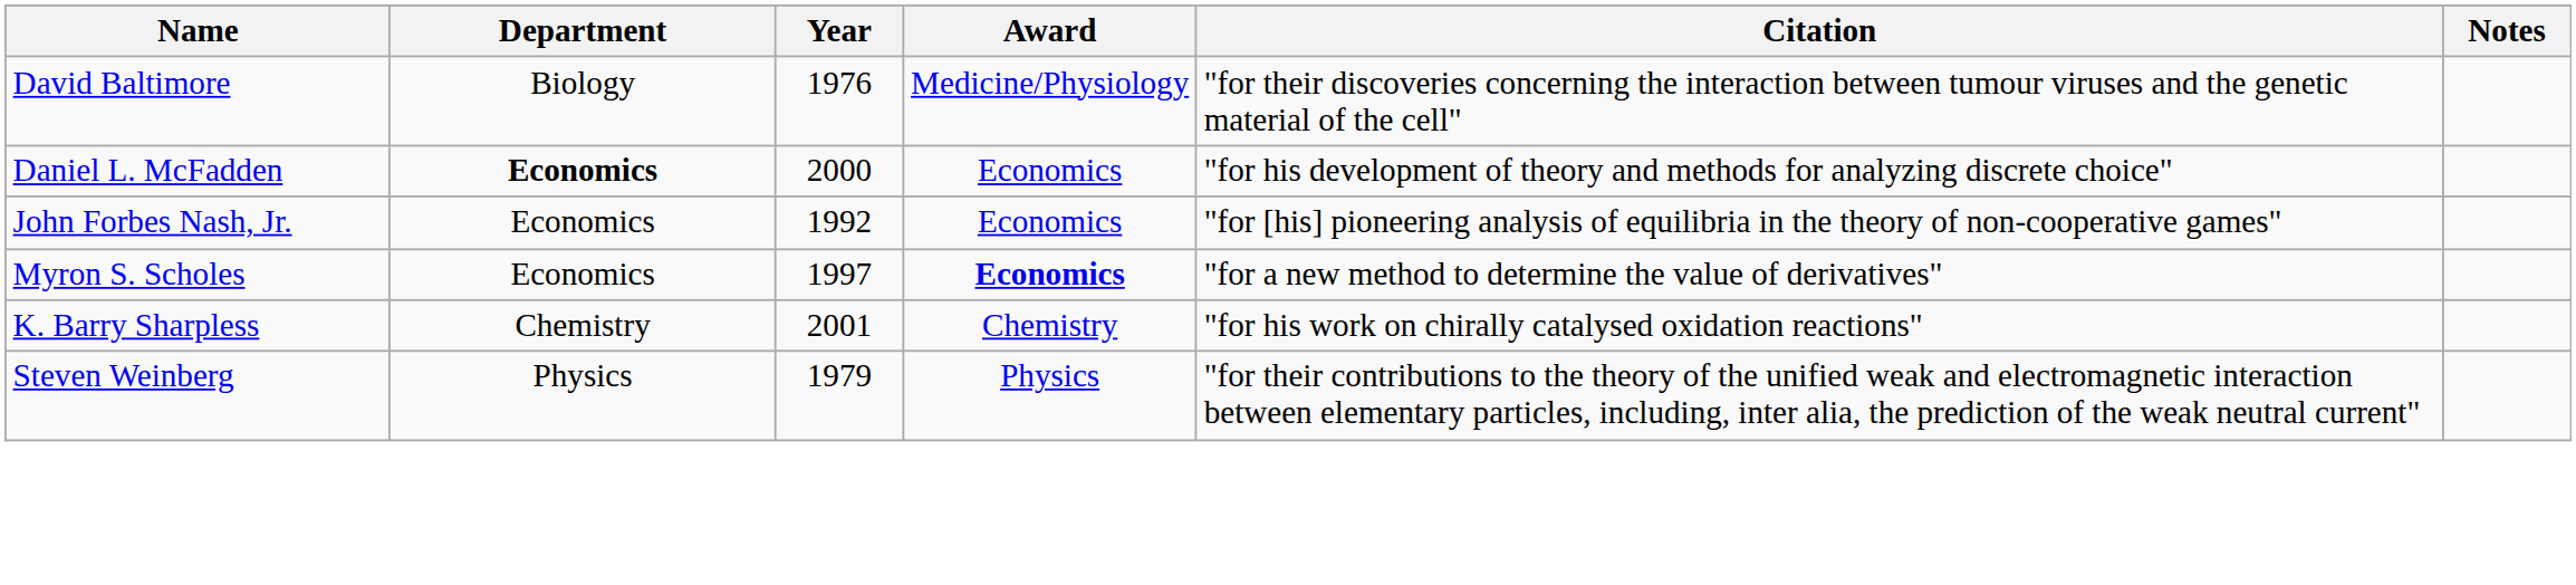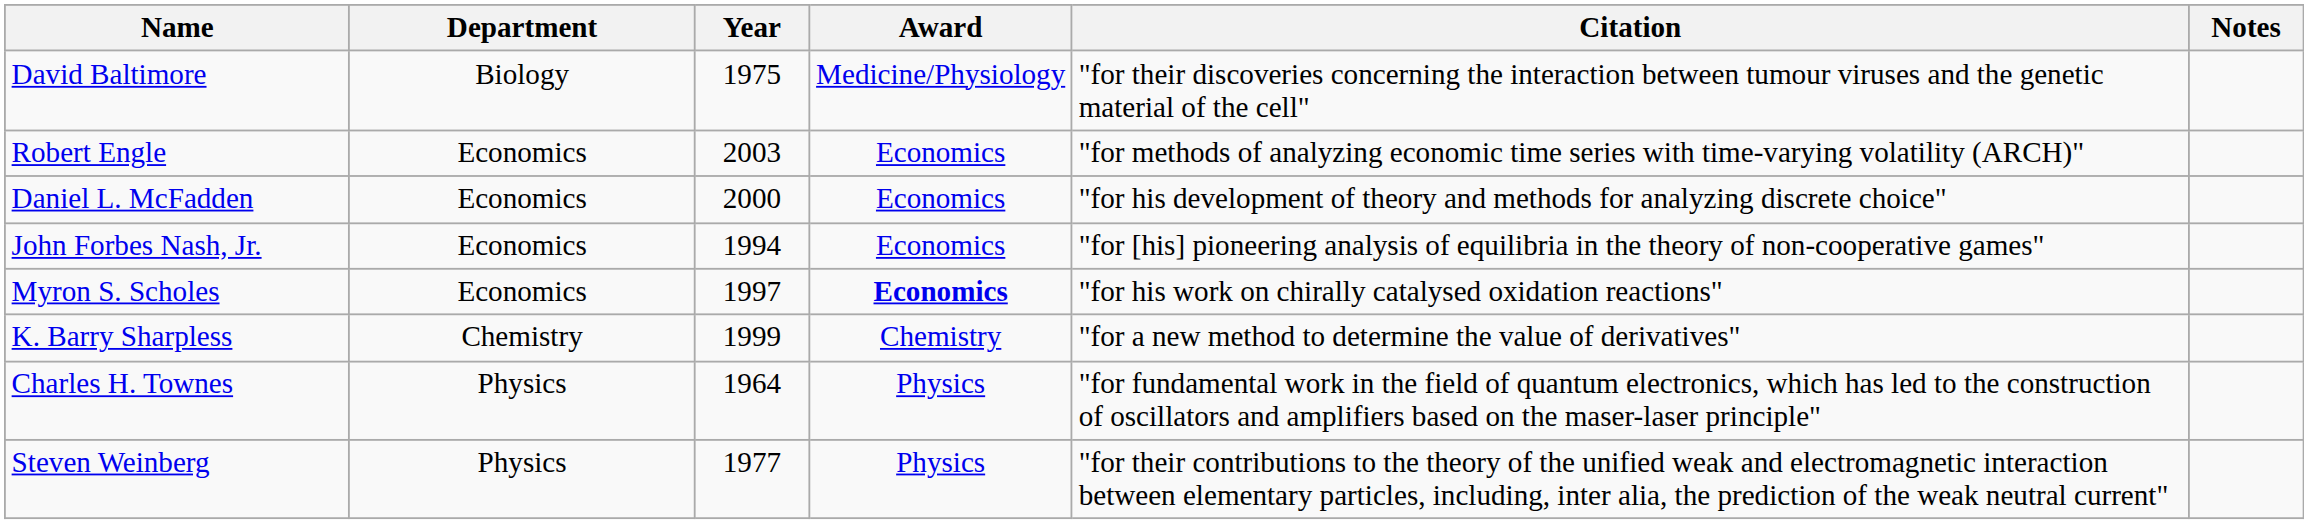David Baltimore | Year: 1976 -> 1975
+ row: Robert Engle | Economics | 2003 | Economics | "for methods of analyzing economic time series with time-varying volatility (ARCH)"
Daniel L. McFadden | Department: bold -> normal
John Forbes Nash, Jr. | Year: 1992 -> 1994
Myron S. Scholes | Citation: "for a new method to determine the value of derivatives" -> "for his work on chirally catalysed oxidation reactions"
K. Barry Sharpless | Year: 2001 -> 1999
K. Barry Sharpless | Citation: "for his work on chirally catalysed oxidation reactions" -> "for a new method to determine the value of derivatives"
+ row: Charles H. Townes | Physics | 1964 | Physics | "for fundamental work in the field of quantum electronics, which has led to the construction of oscillators and amplifiers based on the maser-laser principle"
Steven Weinberg | Year: 1979 -> 1977
